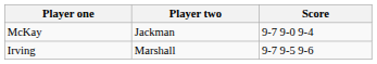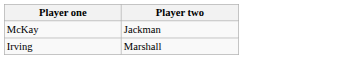- column: Score | 9-7 9-0 9-4 | 9-7 9-5 9-6
